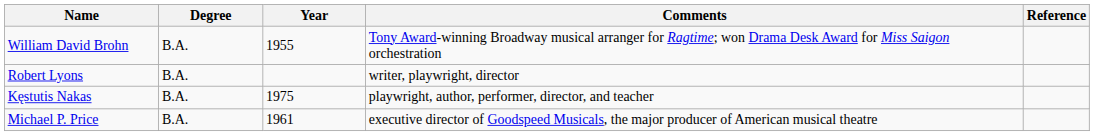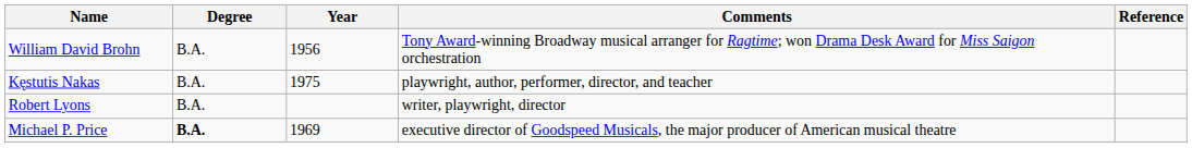William David Brohn | Year: 1955 -> 1956
rows swapped: Robert Lyons <-> Kęstutis Nakas
Michael P. Price | Degree: normal -> bold
Michael P. Price | Year: 1961 -> 1969
